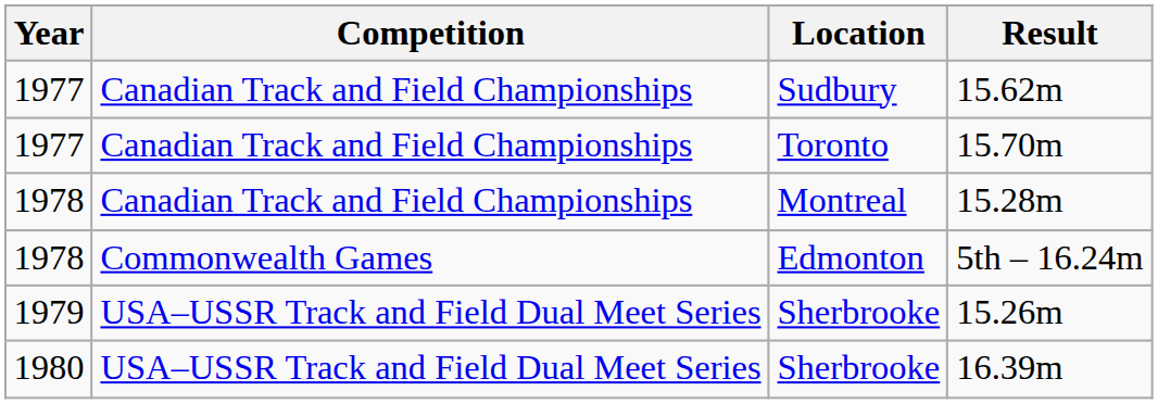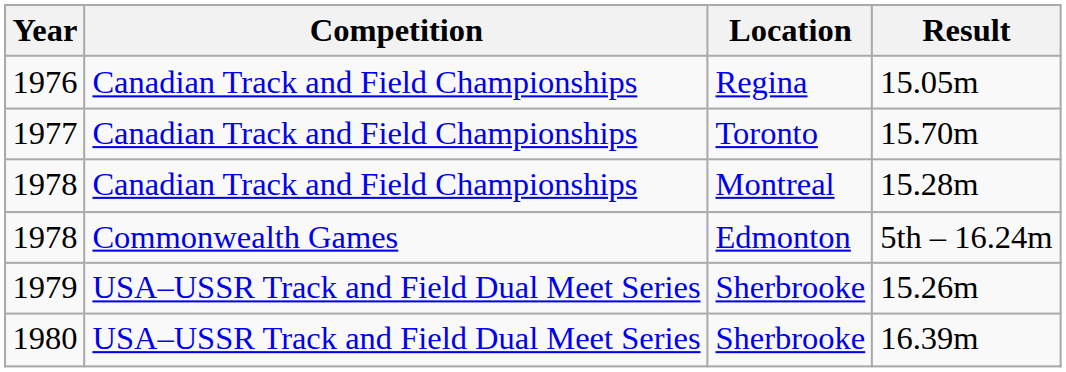+ row: 1976 | Canadian Track and Field Championships | Regina | 15.05m
- row: 1977 | Canadian Track and Field Championships | Sudbury | 15.62m
